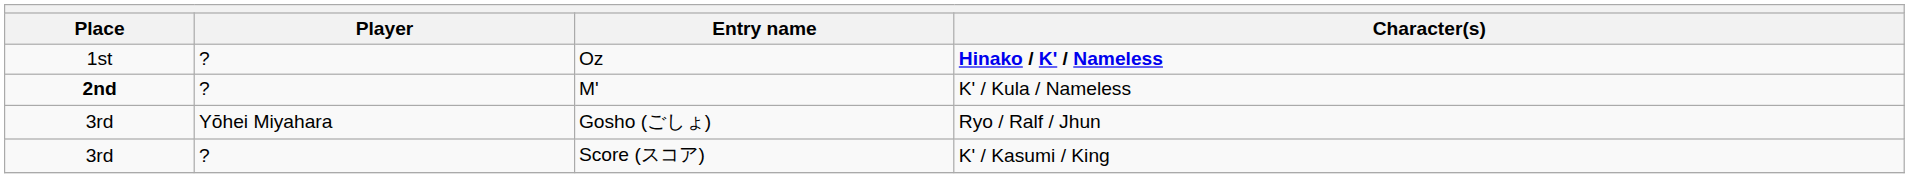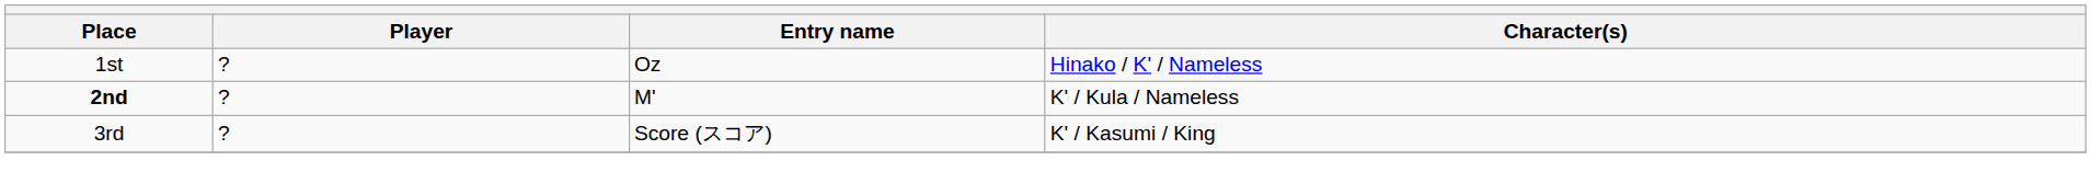Oz | Character(s): bold -> normal
- row: 3rd | Yōhei Miyahara | Gosho (ごしょ) | Ryo / Ralf / Jhun
